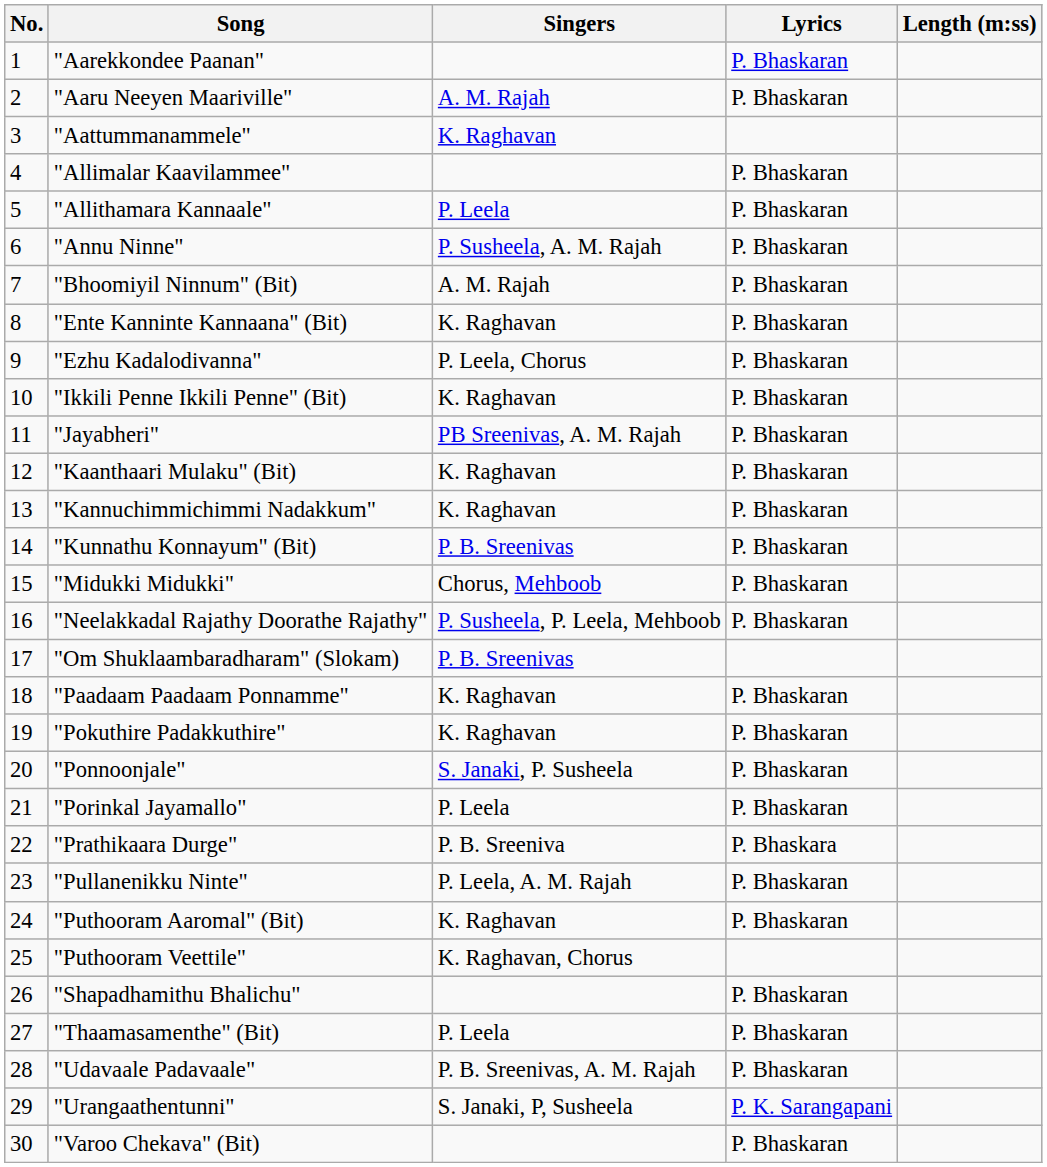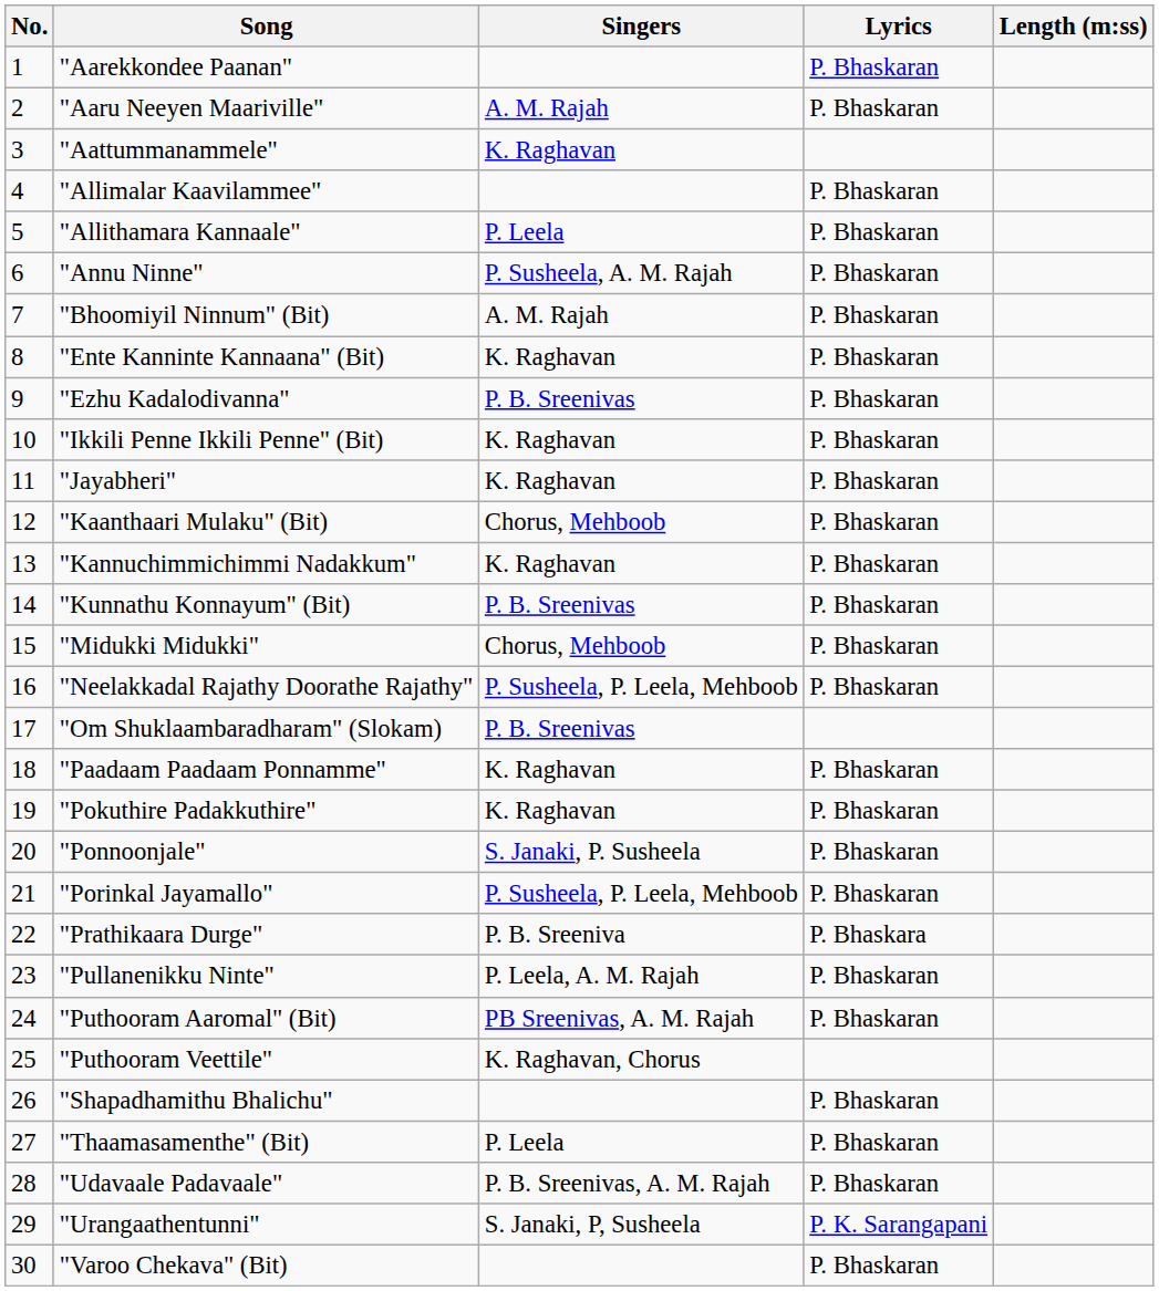"Ezhu Kadalodivanna" | Singers: P. Leela, Chorus -> P. B. Sreenivas
"Jayabheri" | Singers: PB Sreenivas, A. M. Rajah -> K. Raghavan
"Kaanthaari Mulaku" (Bit) | Singers: K. Raghavan -> Chorus, Mehboob
"Porinkal Jayamallo" | Singers: P. Leela -> P. Susheela, P. Leela, Mehboob
"Puthooram Aaromal" (Bit) | Singers: K. Raghavan -> PB Sreenivas, A. M. Rajah
